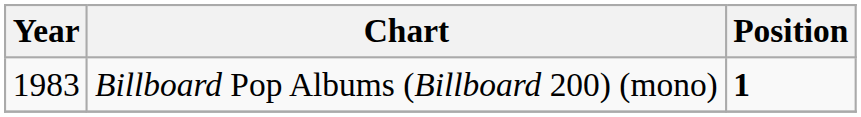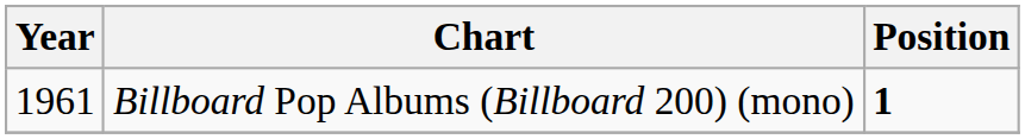Billboard Pop Albums (Billboard 200) (mono) | Year: 1983 -> 1961
